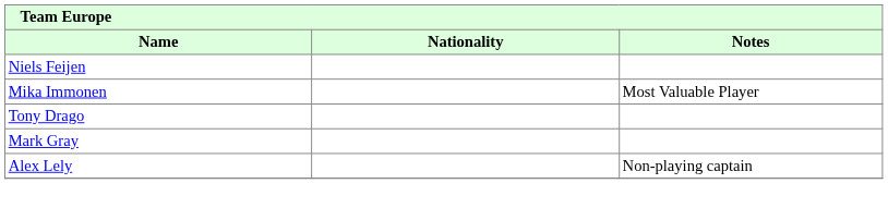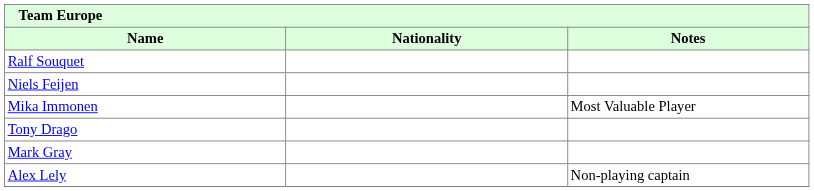+ row: Ralf Souquet
